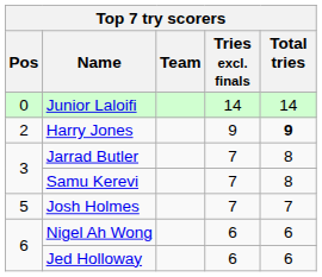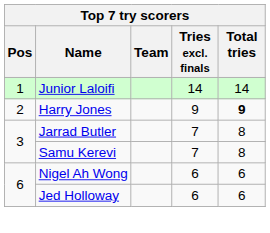Junior Laloifi | Pos: 0 -> 1
- row: 5 | Josh Holmes | 7 | 7
